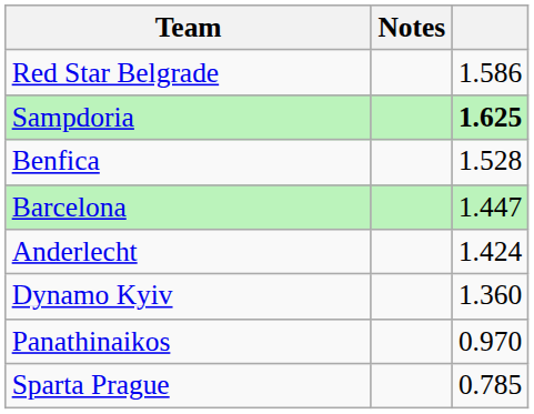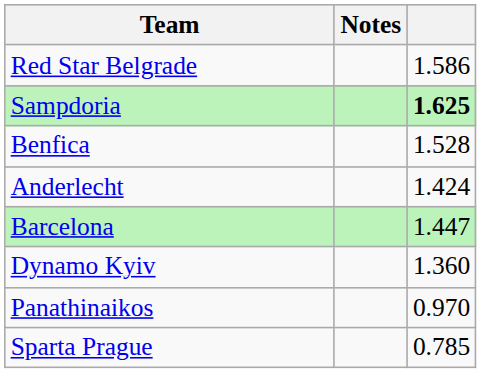rows swapped: Barcelona <-> Anderlecht
